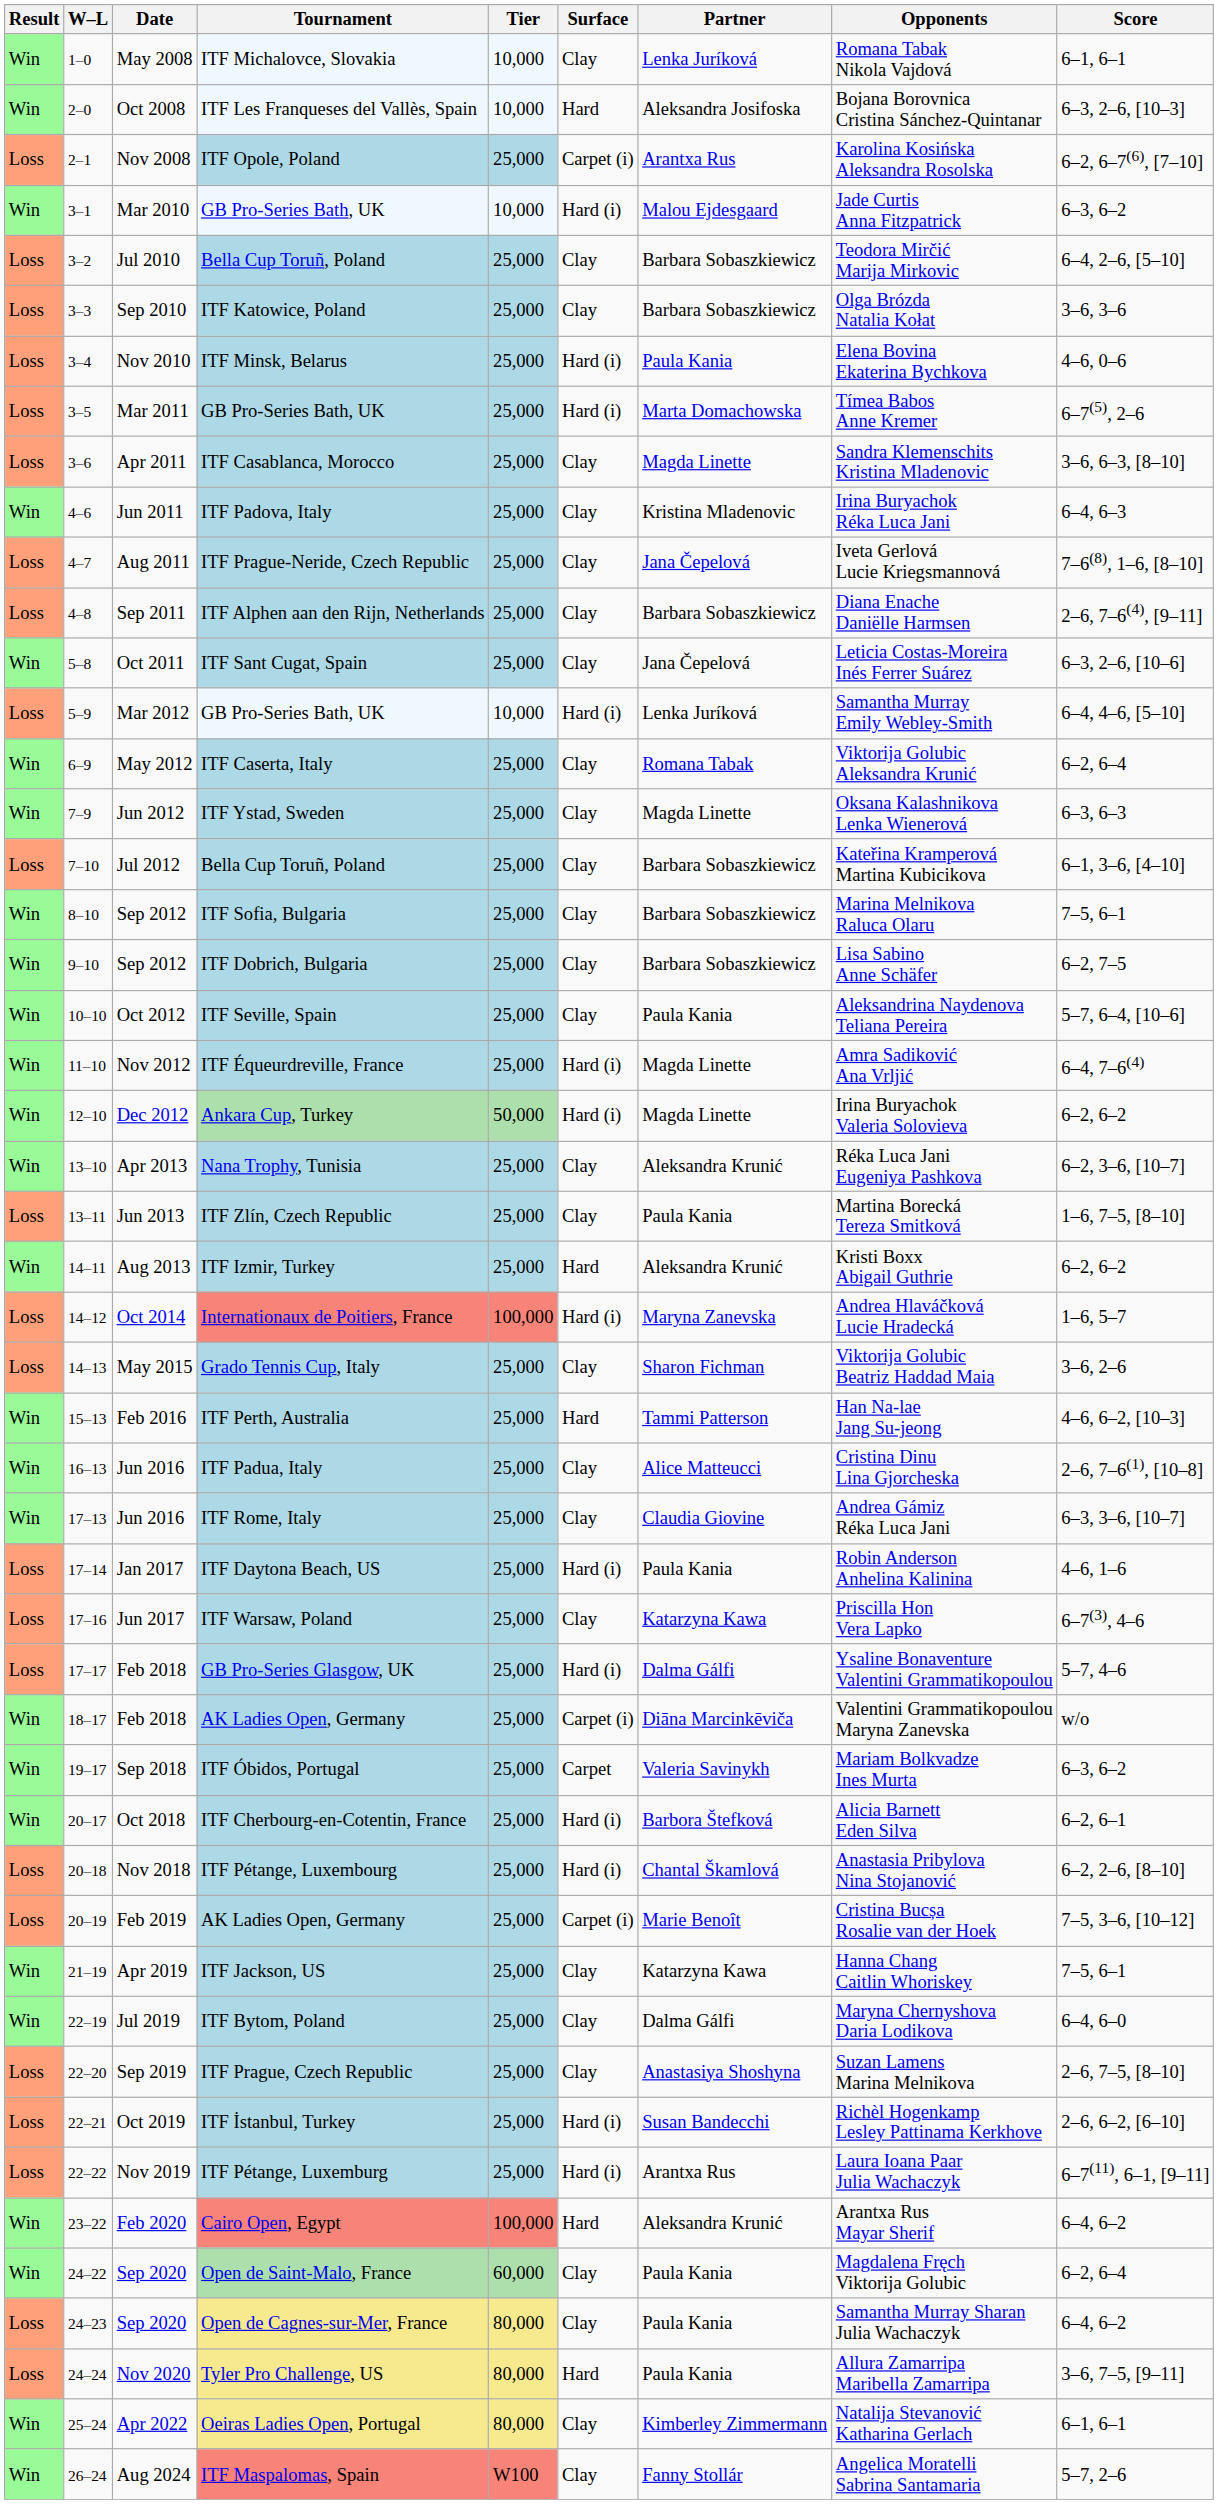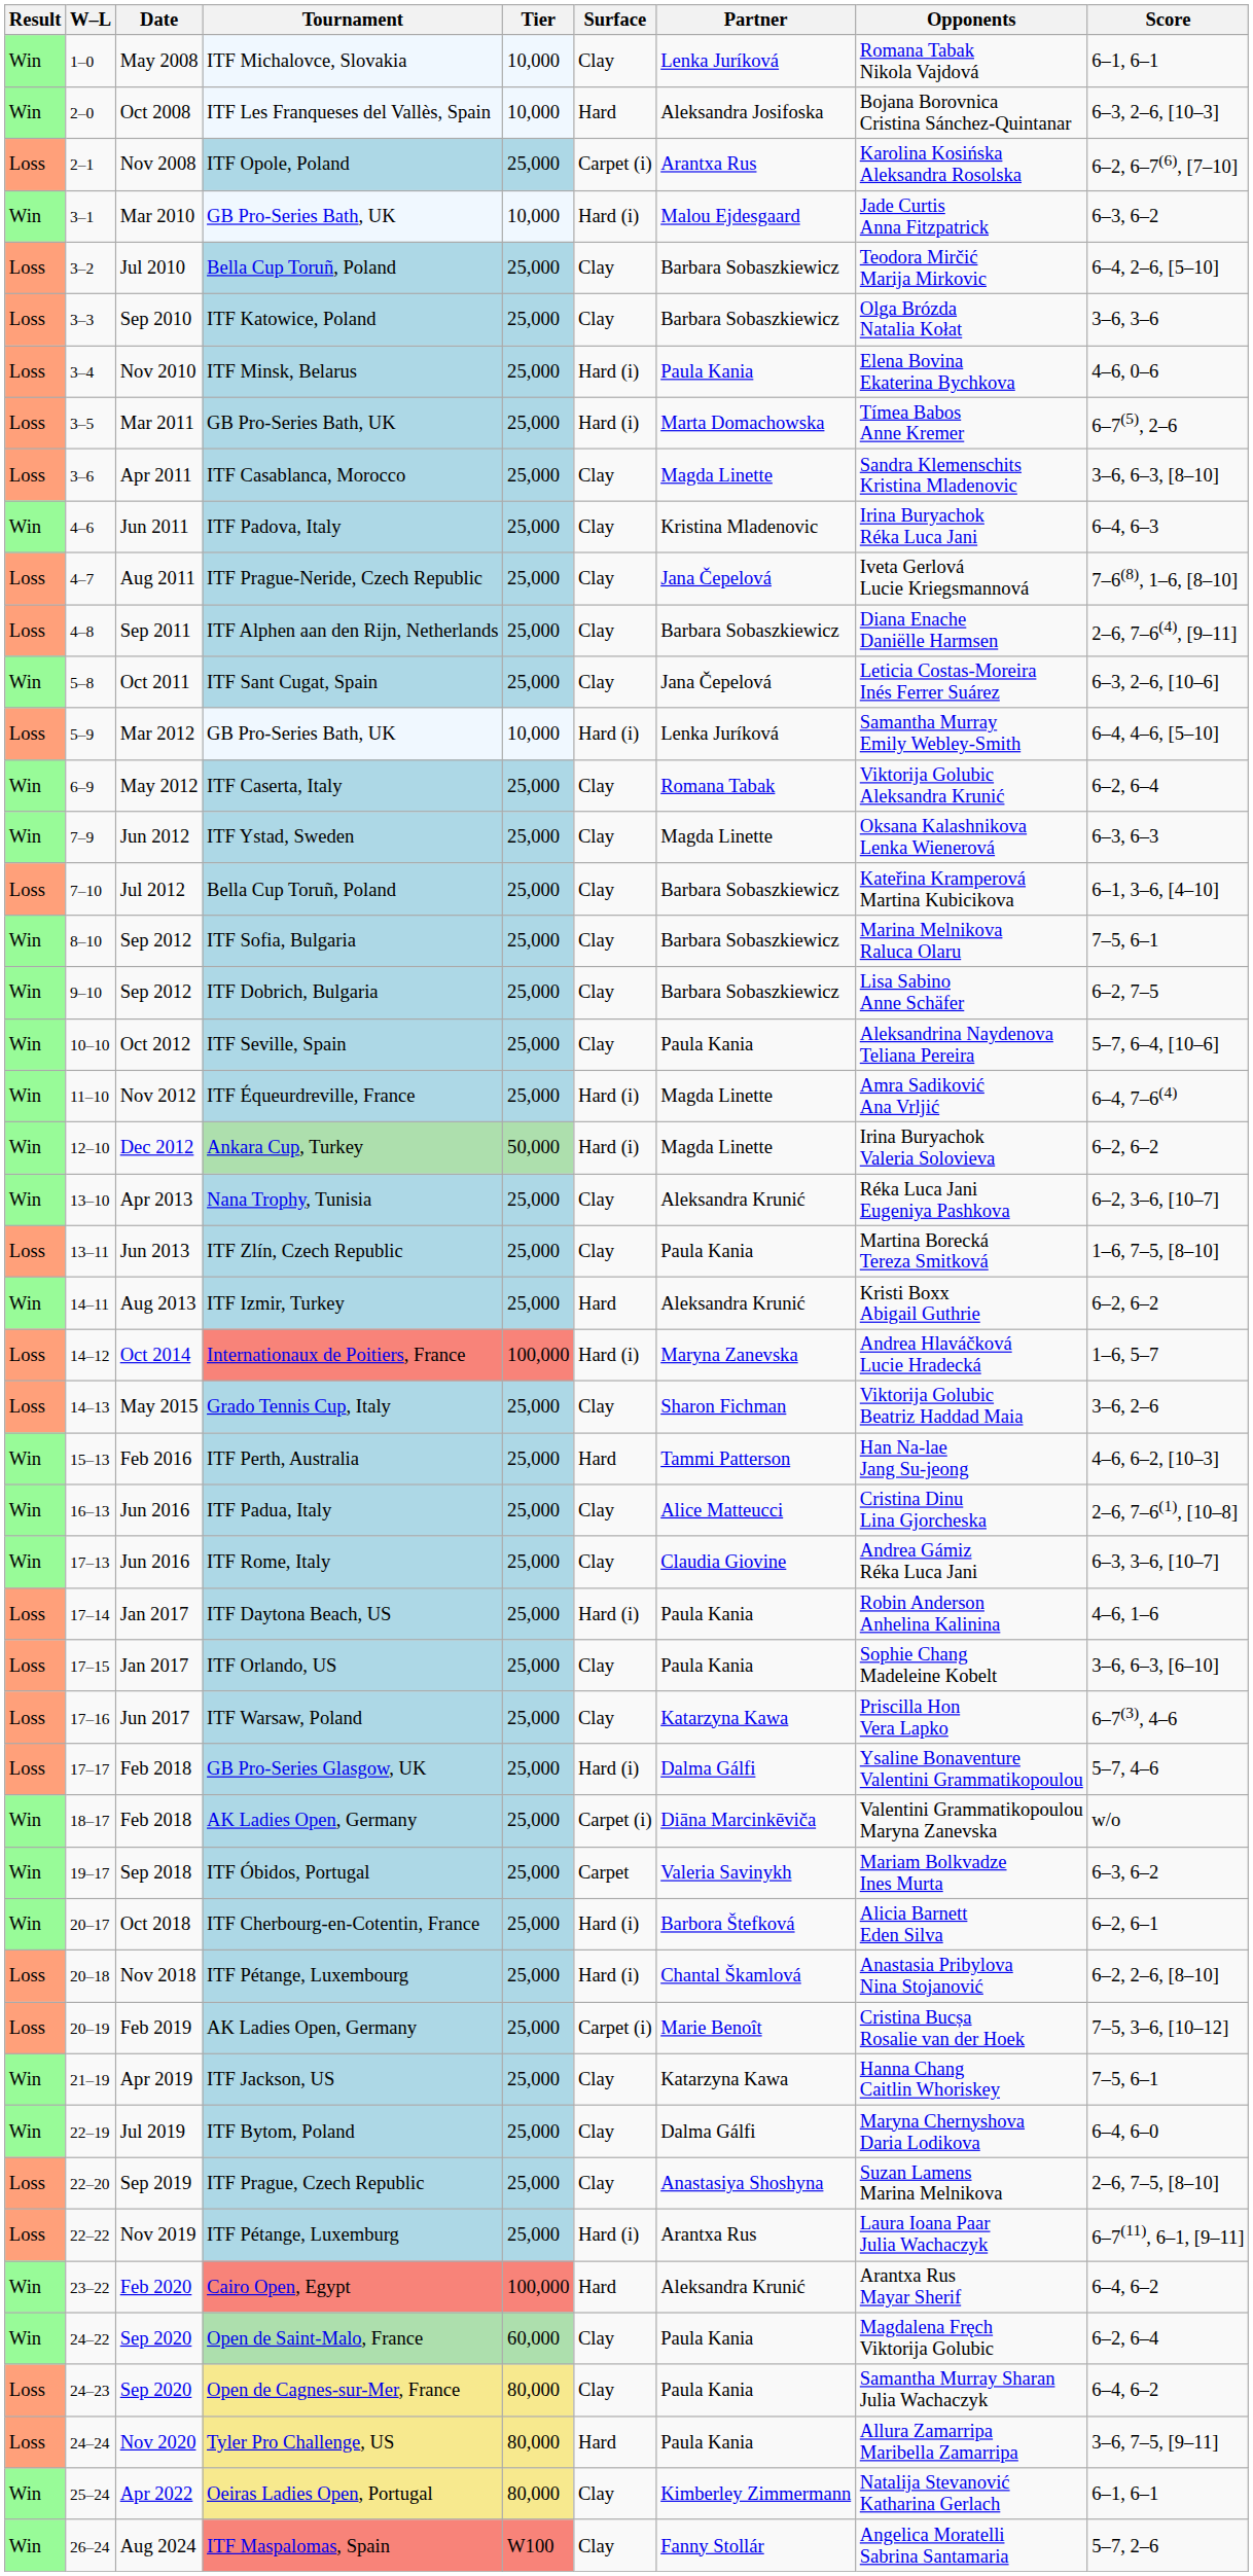+ row: Loss | 17–15 | Jan 2017 | ITF Orlando, US | 25,000 | Clay | Paula Kania | Sophie Chang Madeleine Kobelt | 3–6, 6–3, [6–10]
- row: Loss | 22–21 | Oct 2019 | ITF İstanbul, Turkey | 25,000 | Hard (i) | Susan Bandecchi | Richèl Hogenkamp Lesley Pattinama Kerkhove | 2–6, 6–2, [6–10]
